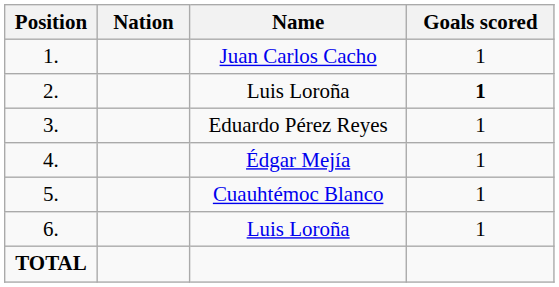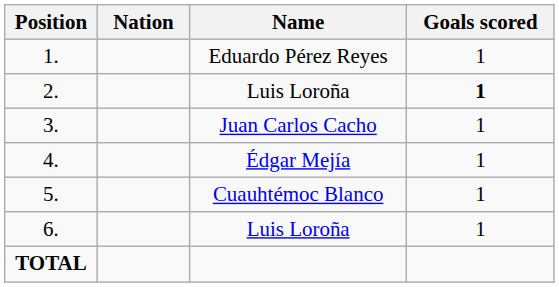1. | Name: Juan Carlos Cacho -> Eduardo Pérez Reyes
3. | Name: Eduardo Pérez Reyes -> Juan Carlos Cacho
